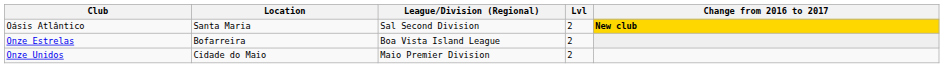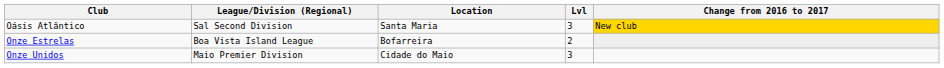columns swapped: Location <-> League/Division (Regional)
Oásis Atlântico | Lvl: 2 -> 3
Oásis Atlântico | Change from 2016 to 2017: bold -> normal
Onze Unidos | Lvl: 2 -> 3
